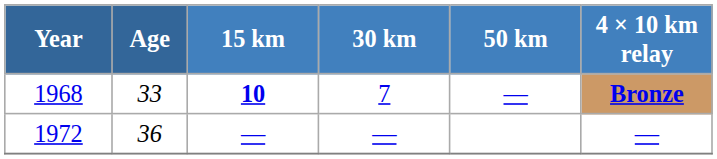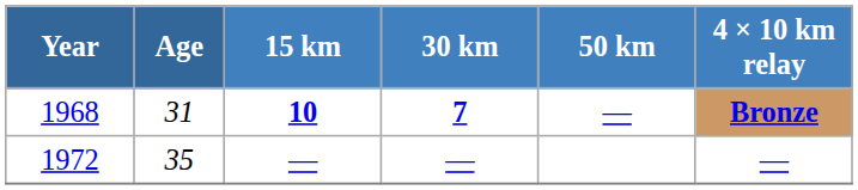1968 | Age: 33 -> 31
1968 | 30 km: normal -> bold
1972 | Age: 36 -> 35
